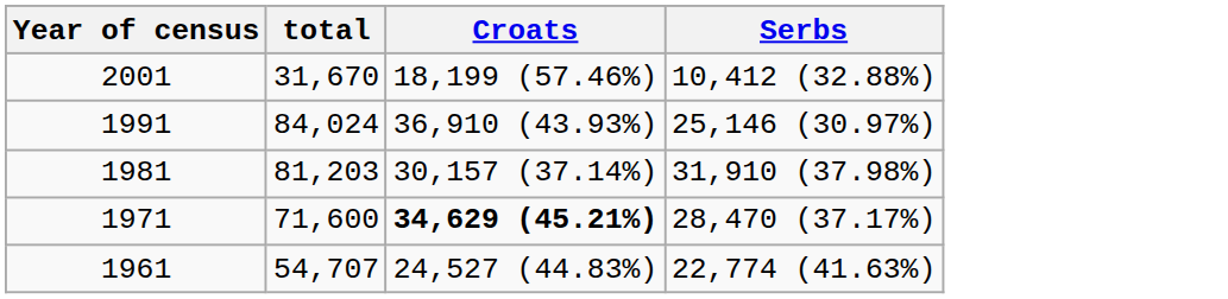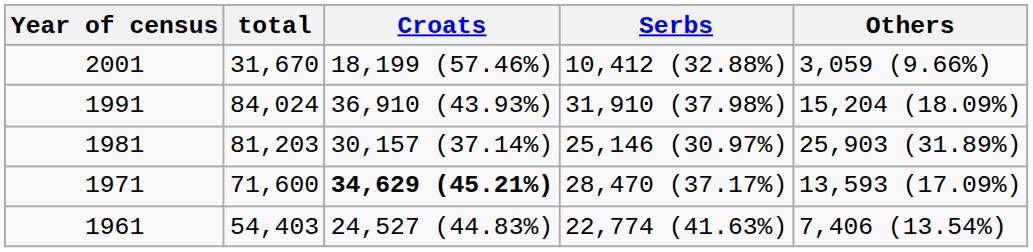+ column: Others | 3,059 (9.66%) | 15,204 (18.09%) | 25,903 (31.89%) | 13,593 (17.09%) | 7,406 (13.54%)
1991 | Serbs: 25,146 (30.97%) -> 31,910 (37.98%)
1981 | Serbs: 31,910 (37.98%) -> 25,146 (30.97%)
1961 | total: 54,707 -> 54,403
